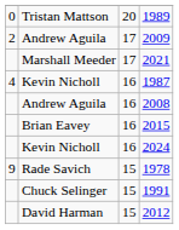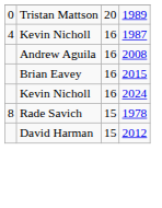- row: 2 | Andrew Aguila | 17 | 2009
- row: Marshall Meeder | 17 | 2021
1978 | column 1: 9 -> 8
- row: Chuck Selinger | 15 | 1991
